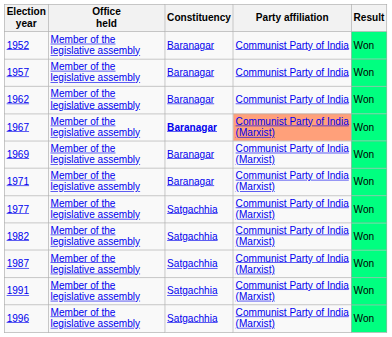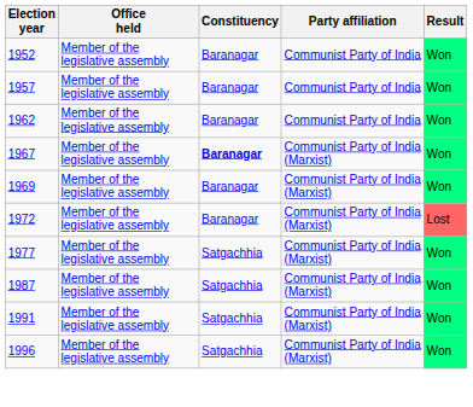1967 | Party affiliation: lightsalmon background -> no background
- row: 1971 | Member of the legislative assembly | Baranagar | Communist Party of India (Marxist) | Won
+ row: 1972 | Member of the legislative assembly | Baranagar | Communist Party of India (Marxist) | Lost
- row: 1982 | Member of the legislative assembly | Satgachhia | Communist Party of India (Marxist) | Won
